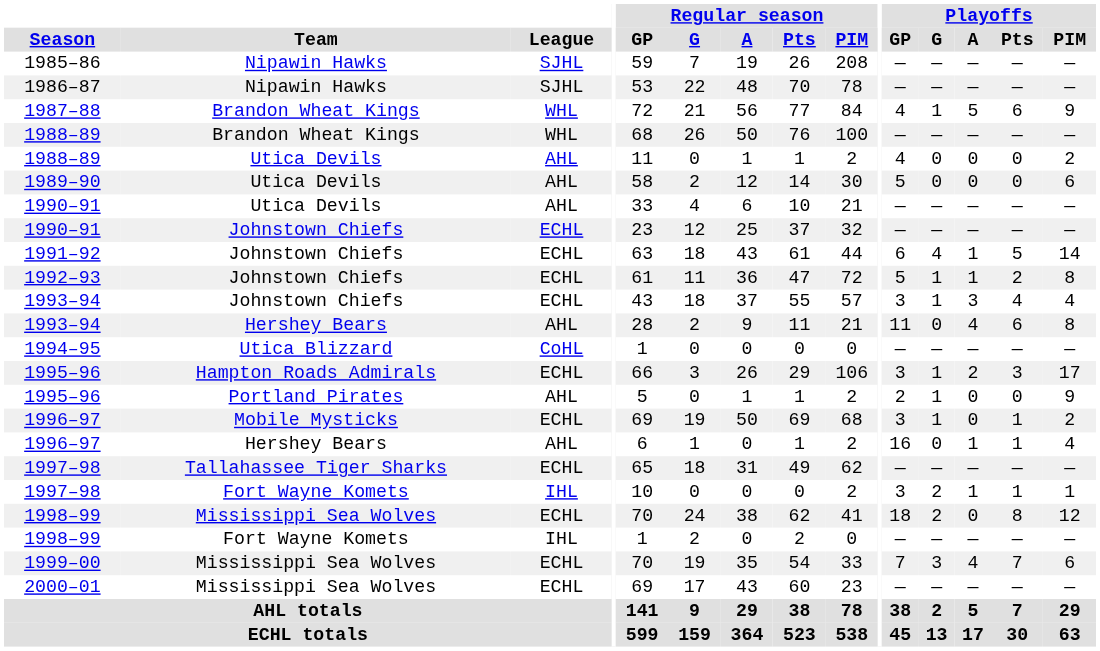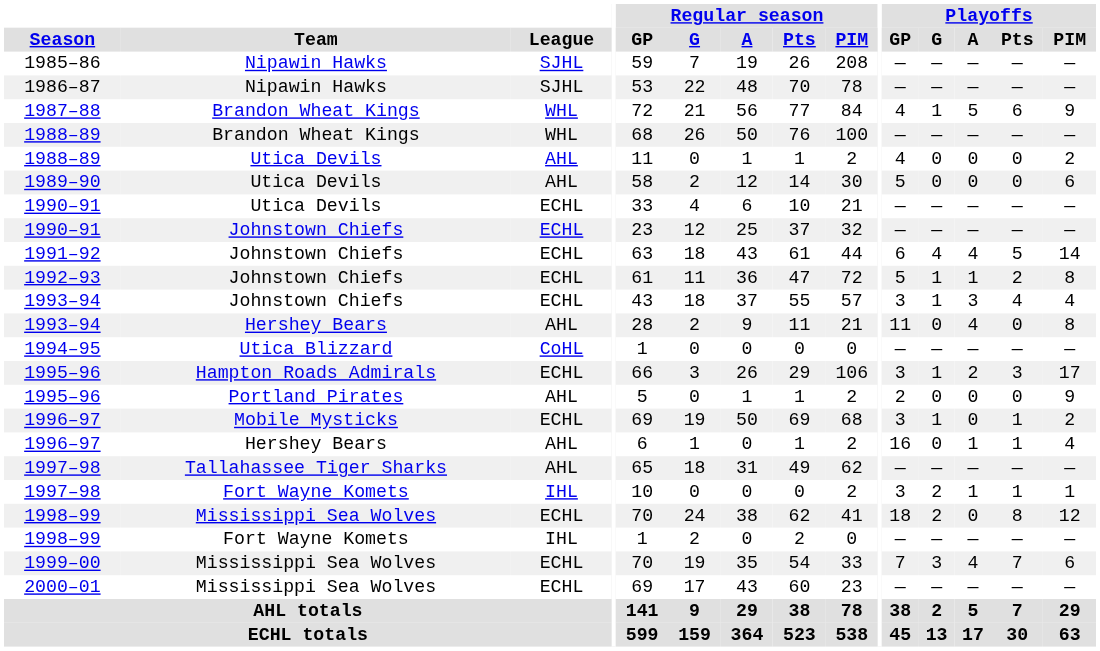1990–91 / Utica Devils | League: AHL -> ECHL
1991–92 | Playoffs / A: 1 -> 4
1993–94 / Hershey Bears | Playoffs / Pts: 6 -> 0
1995–96 / Portland Pirates | Playoffs / G: 1 -> 0
1997–98 / Tallahassee Tiger Sharks | League: ECHL -> AHL
